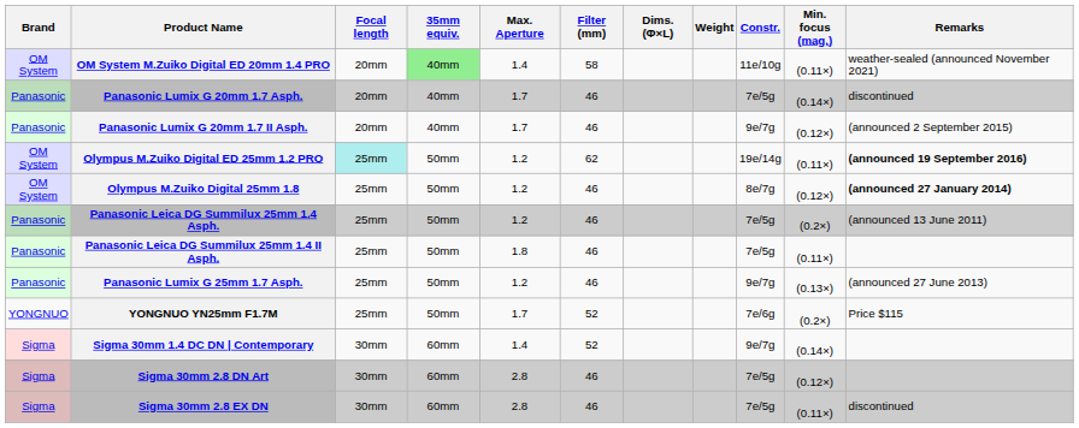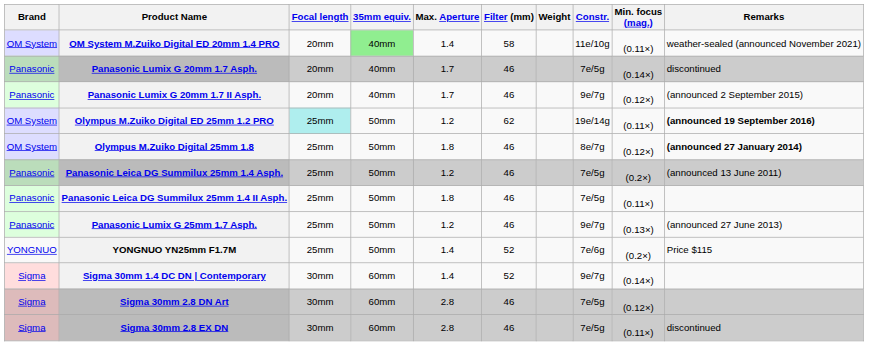- column: Dims. (Φ×L)
Olympus M.Zuiko Digital 25mm 1.8 | Max. Aperture: 1.2 -> 1.8
YONGNUO YN25mm F1.7M | Max. Aperture: 1.7 -> 1.4
